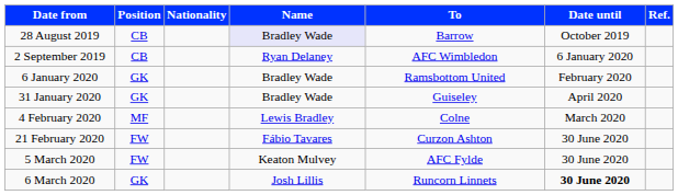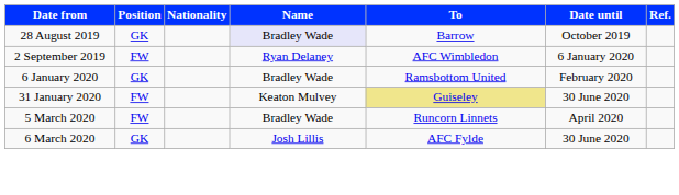28 August 2019 | Position: CB -> GK
2 September 2019 | Position: CB -> FW
31 January 2020 | Position: GK -> FW
31 January 2020 | Name: Bradley Wade -> Keaton Mulvey
31 January 2020 | To: no background -> khaki background
31 January 2020 | Date until: April 2020 -> 30 June 2020
- row: 4 February 2020 | MF | Lewis Bradley | Colne | March 2020
- row: 21 February 2020 | FW | Fábio Tavares | Curzon Ashton | 30 June 2020
5 March 2020 | Name: Keaton Mulvey -> Bradley Wade
5 March 2020 | To: AFC Fylde -> Runcorn Linnets
5 March 2020 | Date until: 30 June 2020 -> April 2020
6 March 2020 | To: Runcorn Linnets -> AFC Fylde
6 March 2020 | Date until: bold -> normal
